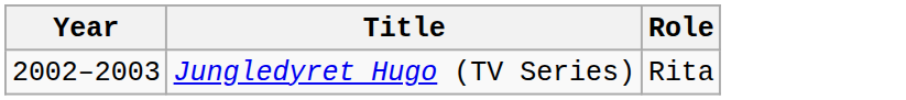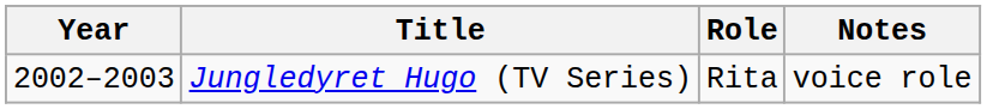+ column: Notes | voice role
